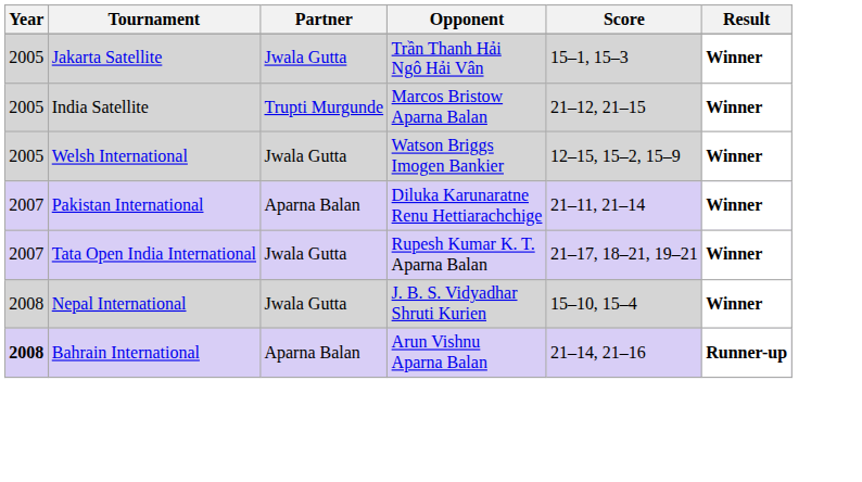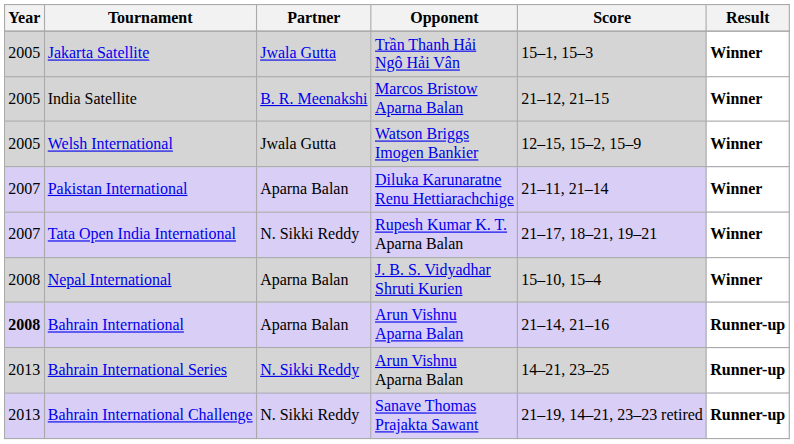India Satellite | Partner: Trupti Murgunde -> B. R. Meenakshi
Tata Open India International | Partner: Jwala Gutta -> N. Sikki Reddy
Nepal International | Partner: Jwala Gutta -> Aparna Balan
+ row: 2013 | Bahrain International Series | N. Sikki Reddy | Arun Vishnu Aparna Balan | 14–21, 23–25 | Runner-up
+ row: 2013 | Bahrain International Challenge | N. Sikki Reddy | Sanave Thomas Prajakta Sawant | 21–19, 14–21, 23–23 retired | Runner-up
